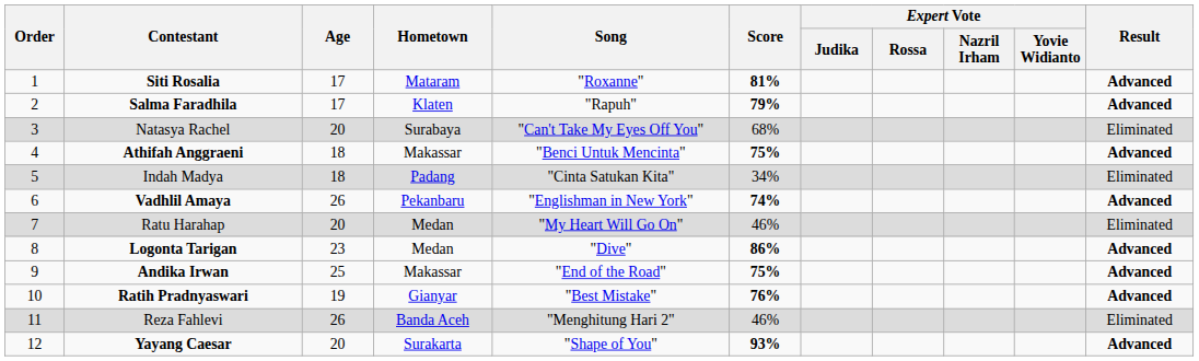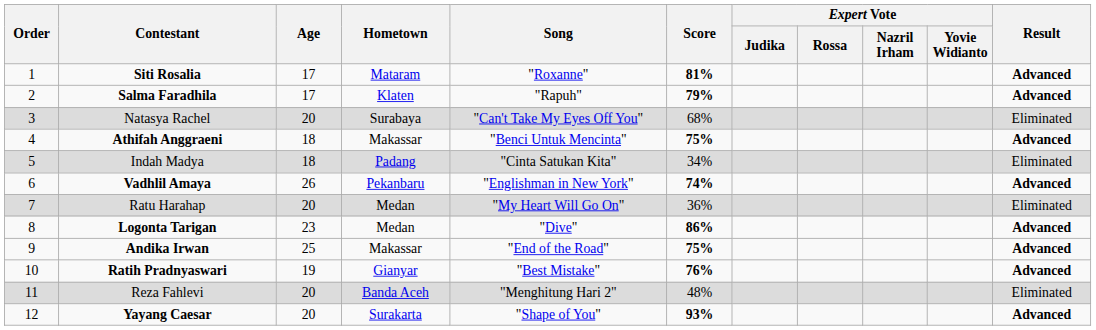Ratu Harahap | Score: 46% -> 36%
Reza Fahlevi | Age: 26 -> 20
Reza Fahlevi | Score: 46% -> 48%
